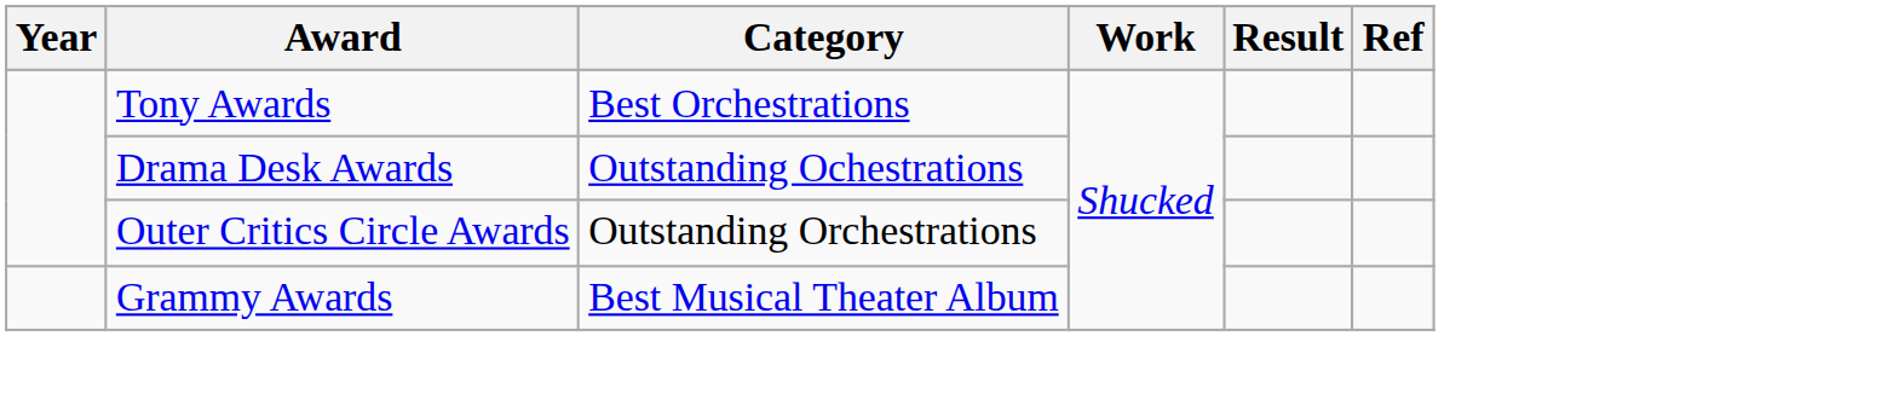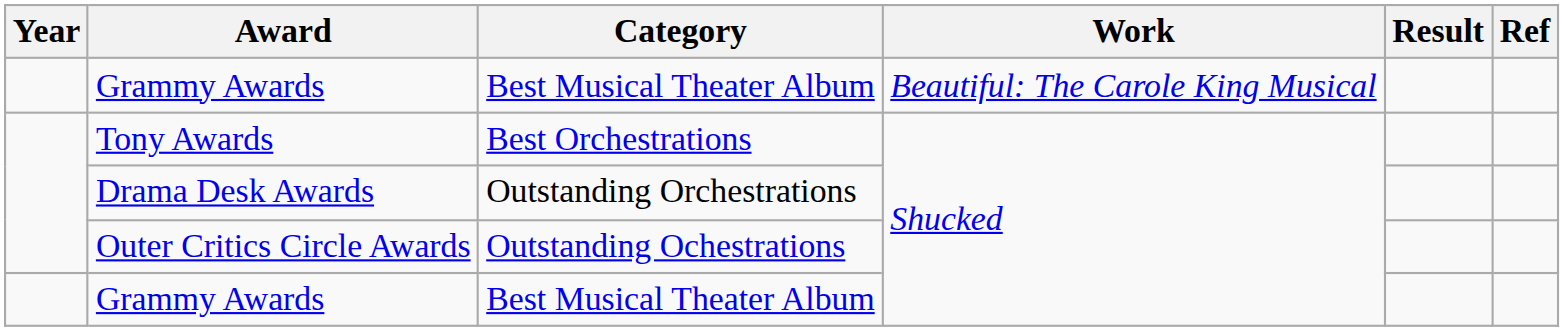+ row: Grammy Awards | Best Musical Theater Album | Beautiful: The Carole King Musical
Drama Desk Awards | Category: Outstanding Ochestrations -> Outstanding Orchestrations
Outer Critics Circle Awards | Category: Outstanding Orchestrations -> Outstanding Ochestrations
